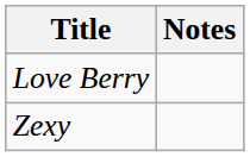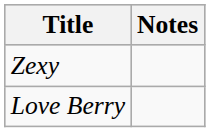rows swapped: Love Berry <-> Zexy
